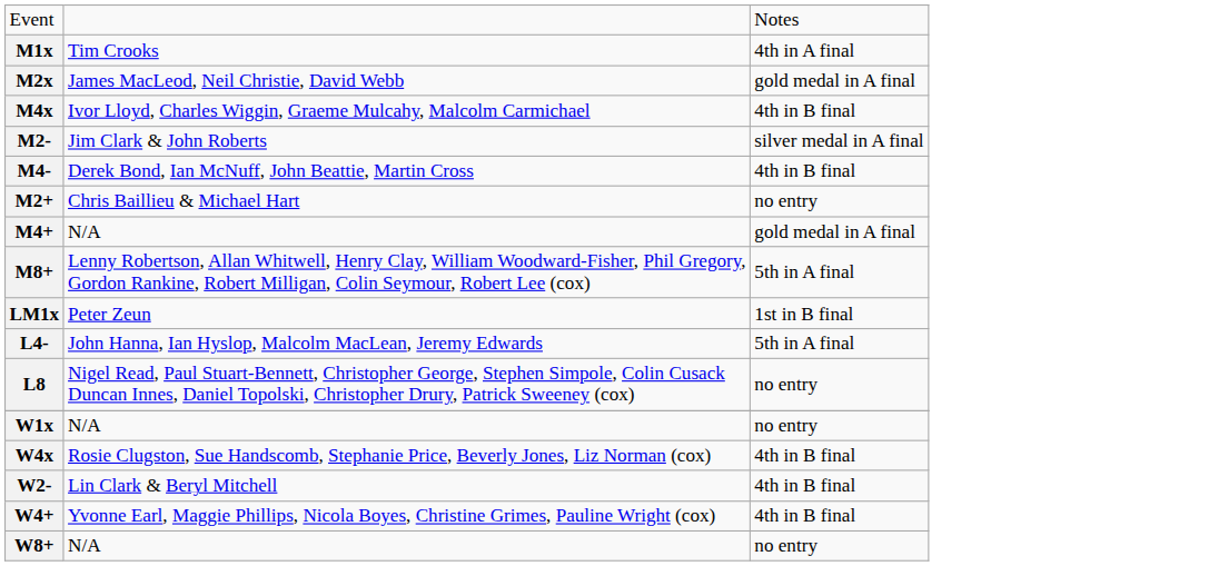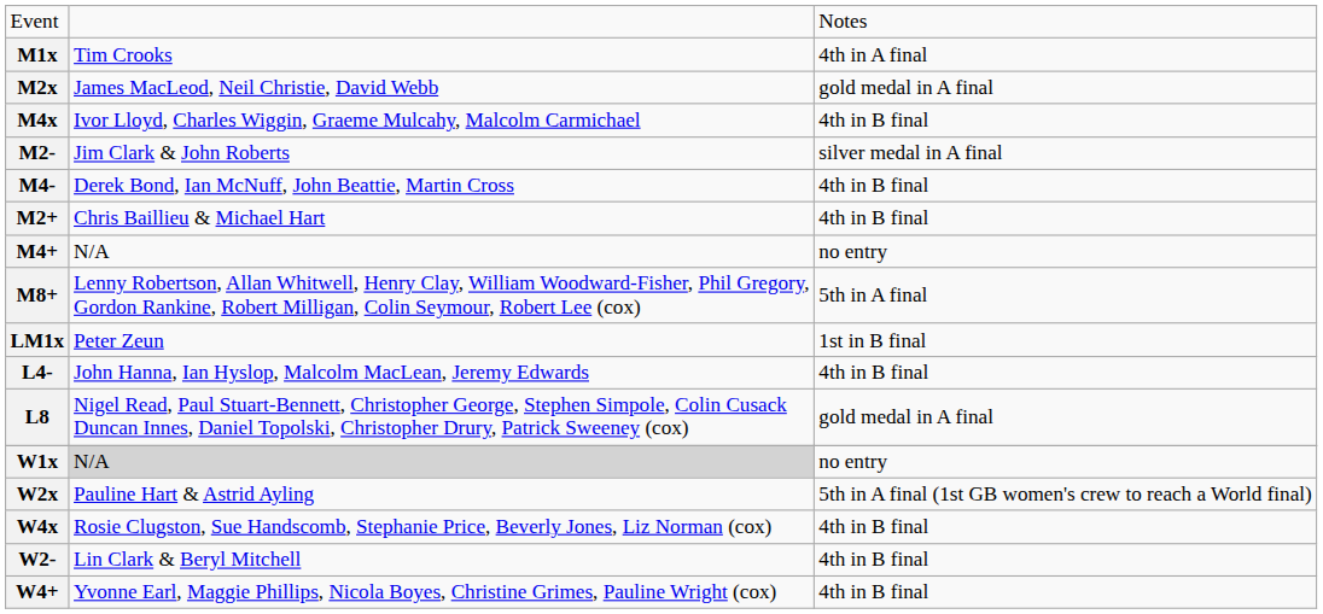M2+ | column 3: no entry -> 4th in B final
M4+ | column 3: gold medal in A final -> no entry
L4- | column 3: 5th in A final -> 4th in B final
L8 | column 3: no entry -> gold medal in A final
W1x | column 2: no background -> lightgrey background
+ row: W2x | Pauline Hart & Astrid Ayling | 5th in A final (1st GB women's crew to reach a World final)
- row: W8+ | N/A | no entry
